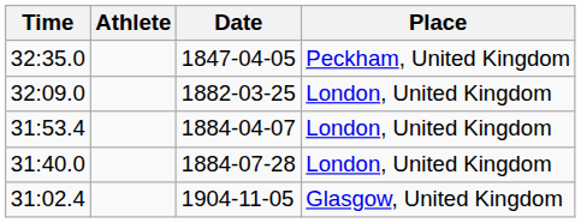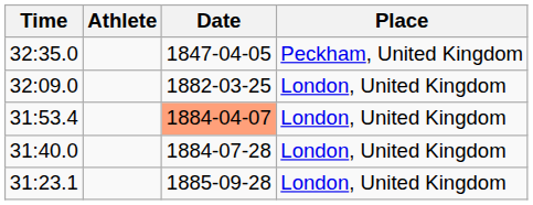31:53.4 | Date: no background -> lightsalmon background
+ row: 31:23.1 | 1885-09-28 | London, United Kingdom
- row: 31:02.4 | 1904-11-05 | Glasgow, United Kingdom
